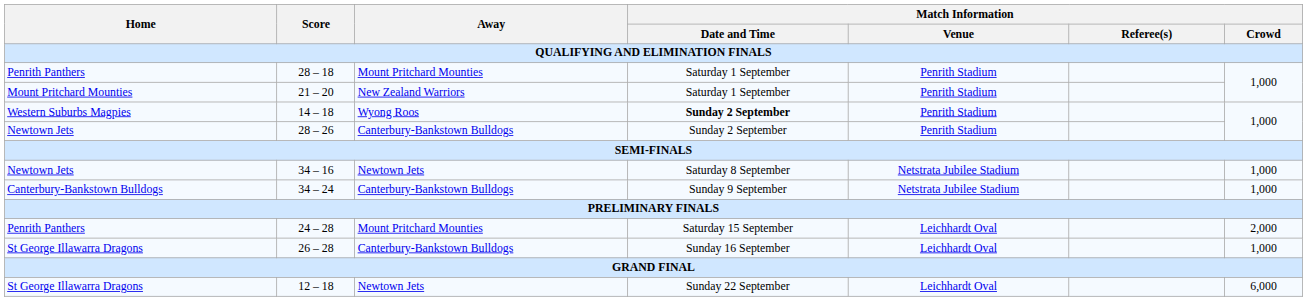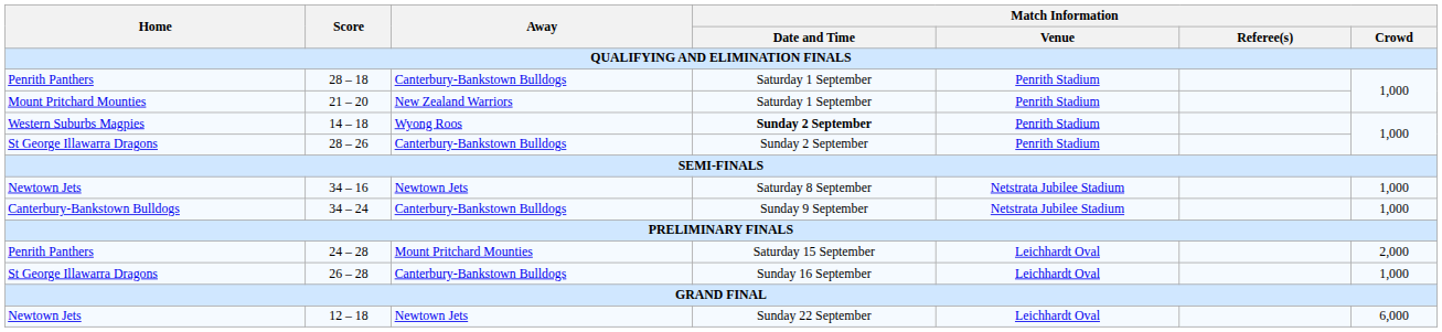28 – 18 | Away: Mount Pritchard Mounties -> Canterbury-Bankstown Bulldogs
28 – 26 | Home: Newtown Jets -> St George Illawarra Dragons
12 – 18 | Home: St George Illawarra Dragons -> Newtown Jets
